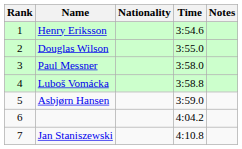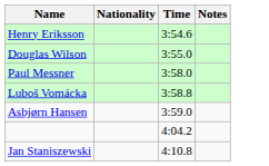- column: Rank | 1 | 2 | 3 | 4 | 5 | 6 | 7
